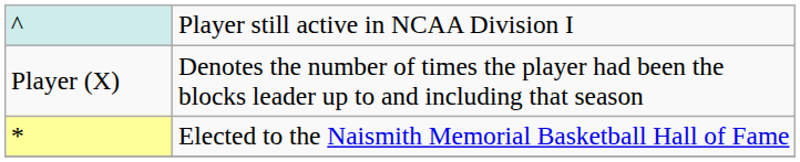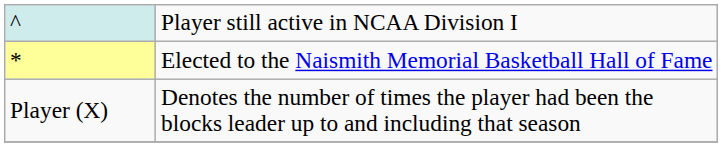rows swapped: * <-> Player (X)
